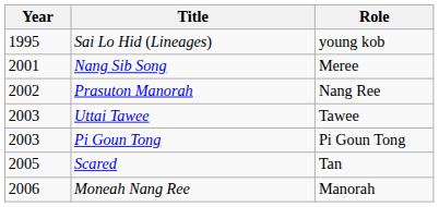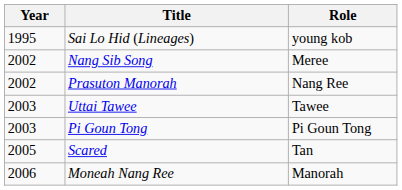Nang Sib Song | Year: 2001 -> 2002
